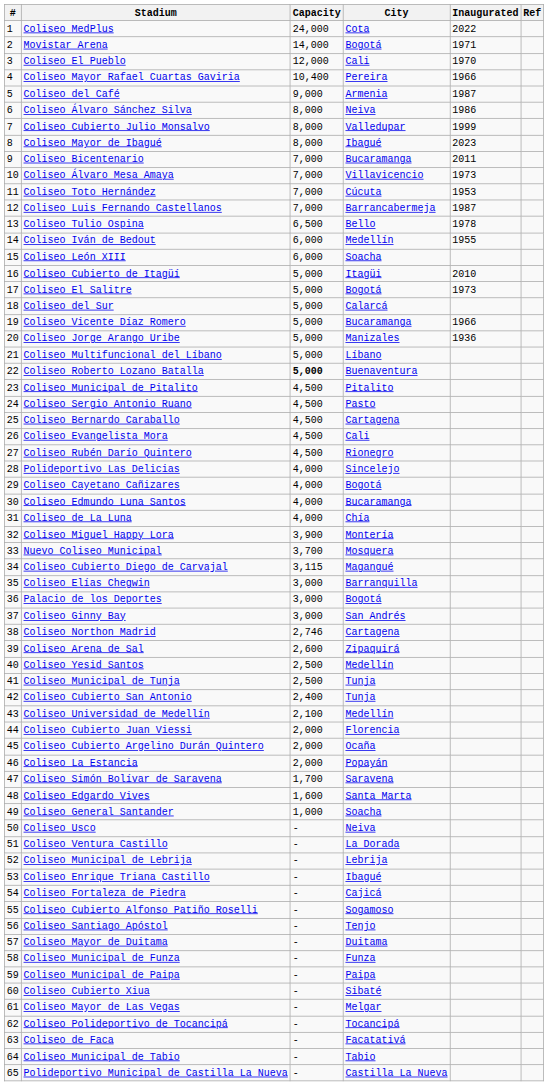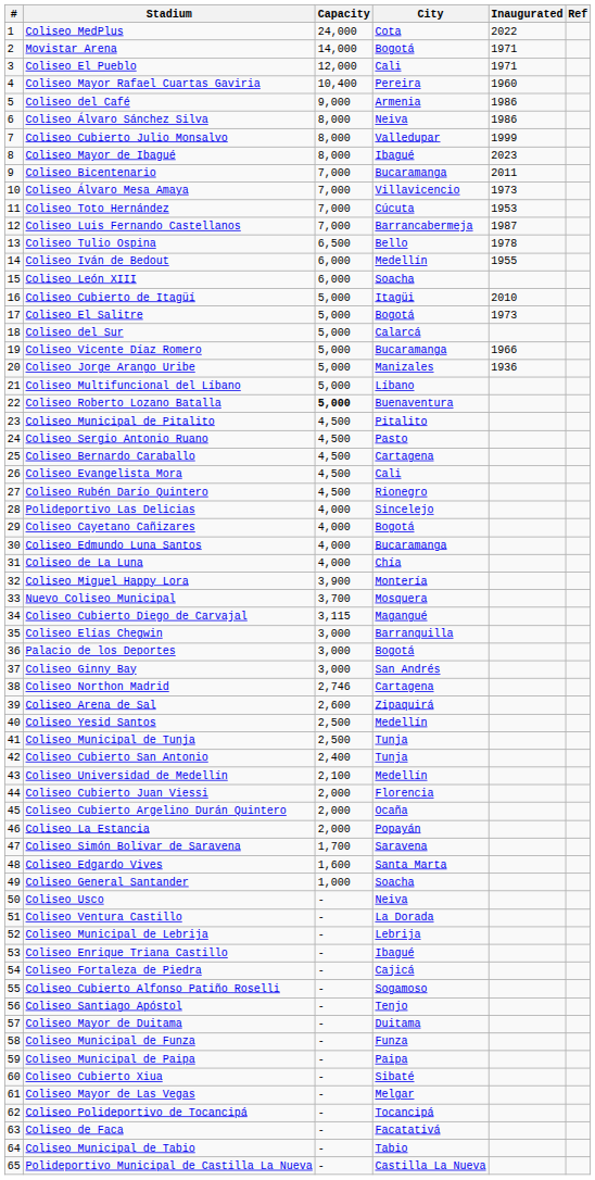Coliseo El Pueblo | Inaugurated: 1970 -> 1971
Coliseo Mayor Rafael Cuartas Gaviria | Inaugurated: 1966 -> 1960
Coliseo del Café | Inaugurated: 1987 -> 1986
